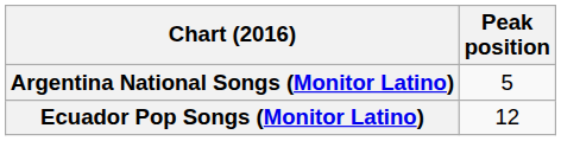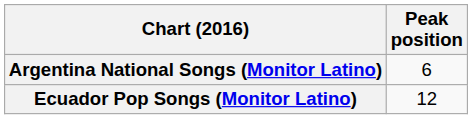Argentina National Songs (Monitor Latino) | Peak position: 5 -> 6
